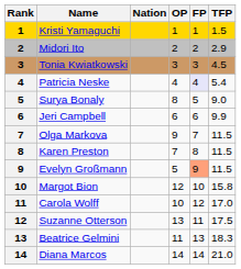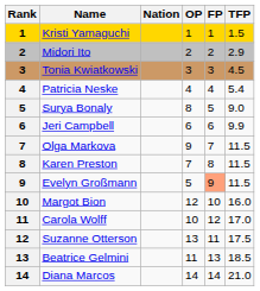Patricia Neske | FP: lavender background -> no background
Margot Bion | TFP: 15.8 -> 16.0
Beatrice Gelmini | TFP: 18.3 -> 18.5
